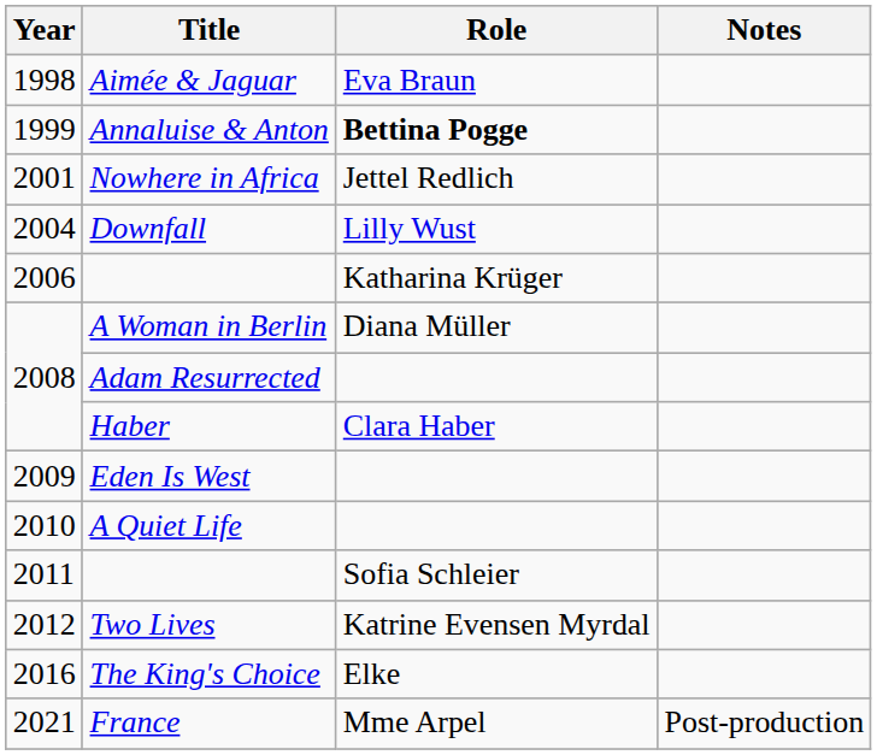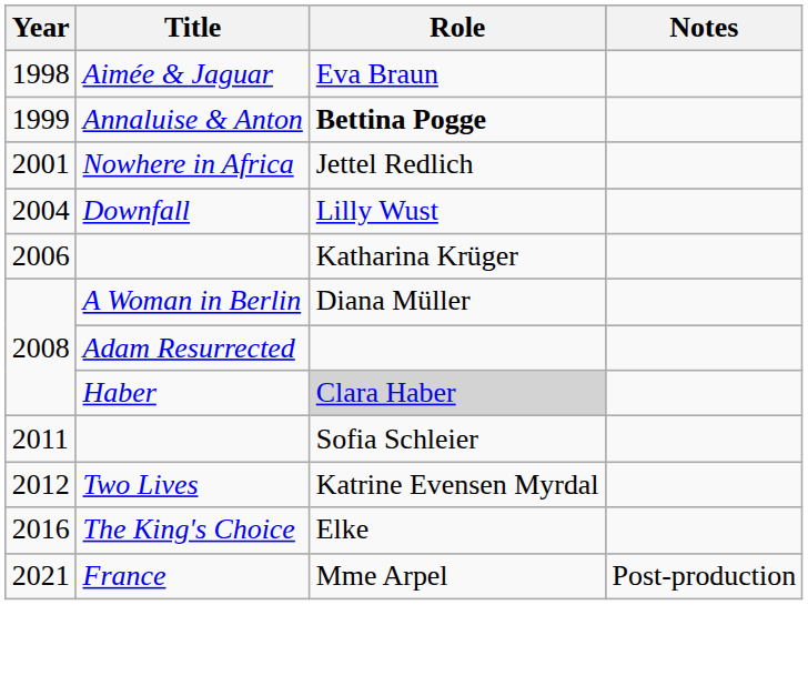Haber | Role: no background -> lightgrey background
- row: 2009 | Eden Is West
- row: 2010 | A Quiet Life
